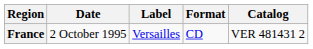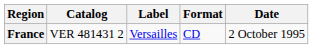columns swapped: Date <-> Catalog
